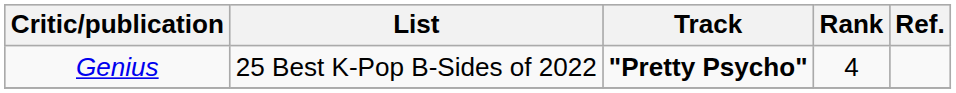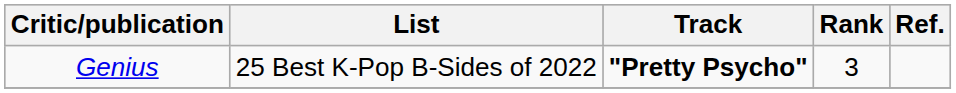Genius | Rank: 4 -> 3
